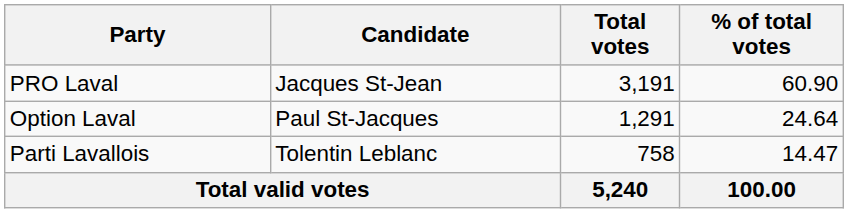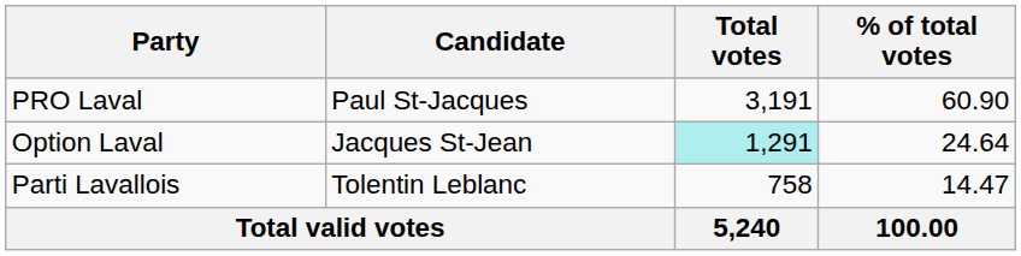PRO Laval | Candidate: Jacques St-Jean -> Paul St-Jacques
Option Laval | Candidate: Paul St-Jacques -> Jacques St-Jean
Option Laval | Total votes: no background -> paleturquoise background
